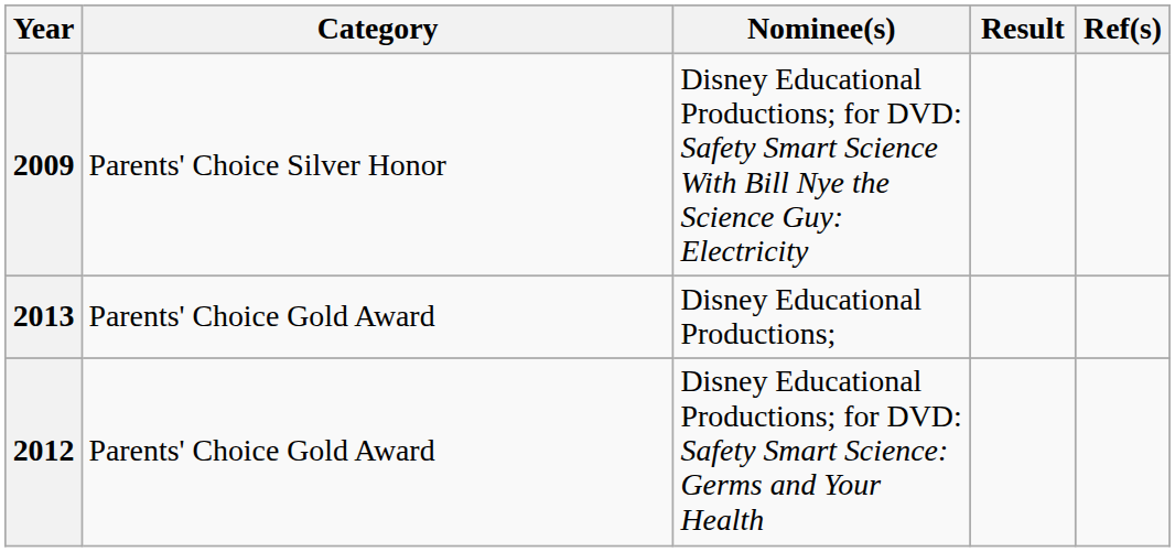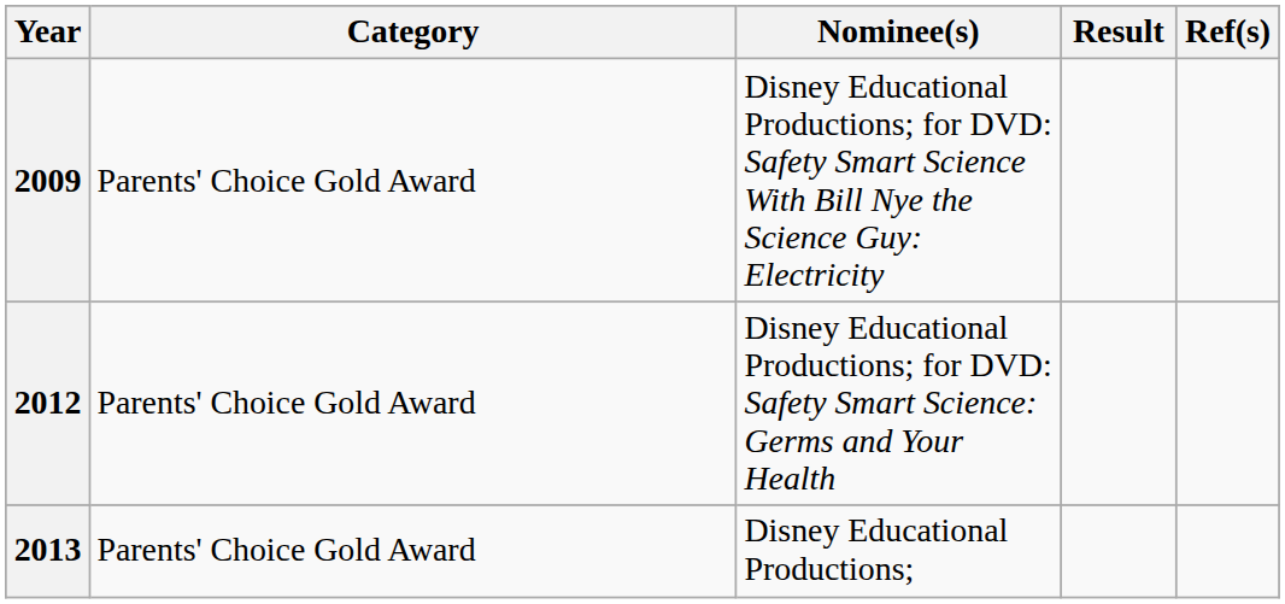2009 | Category: Parents' Choice Silver Honor -> Parents' Choice Gold Award
rows swapped: 2012 <-> 2013
